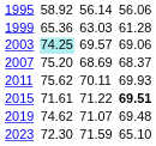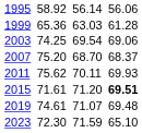2003 | column 3: paleturquoise background -> no background
2003 | column 5: 69.57 -> 69.54
2007 | column 5: 68.69 -> 68.70
2015 | column 5: 71.22 -> 71.20
2019 | column 3: 74.62 -> 74.61
